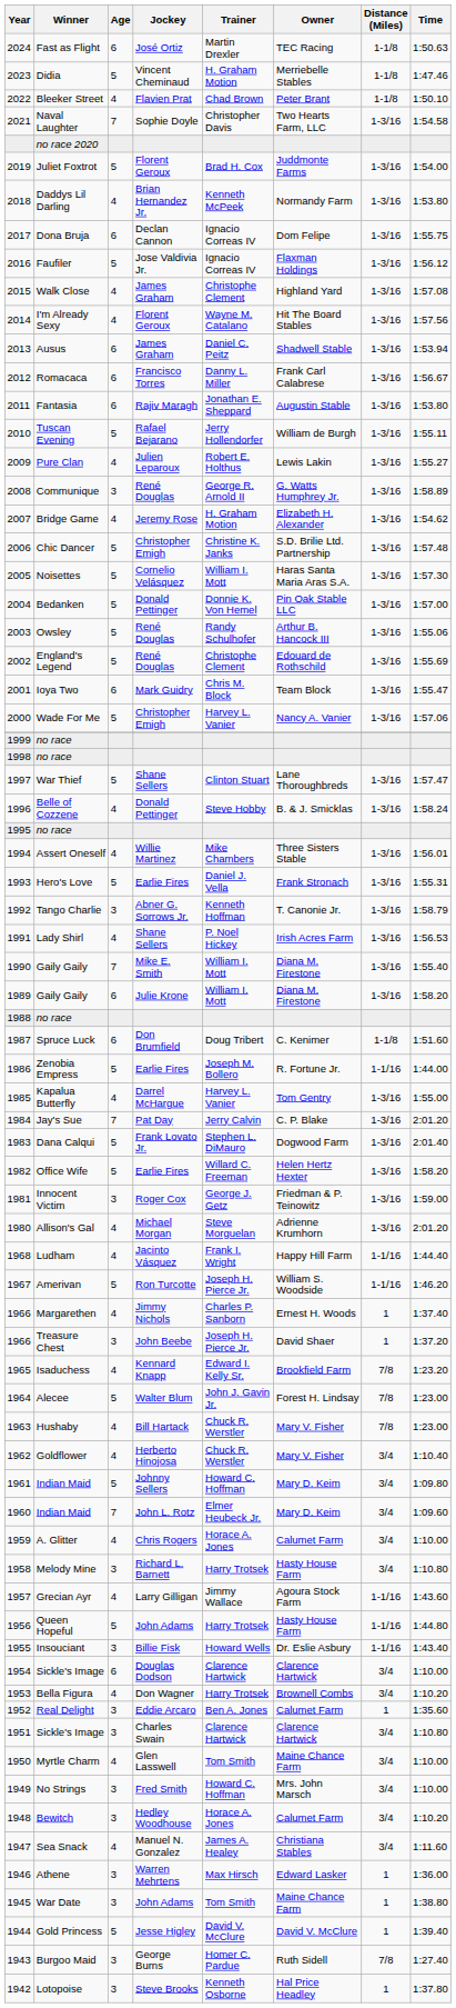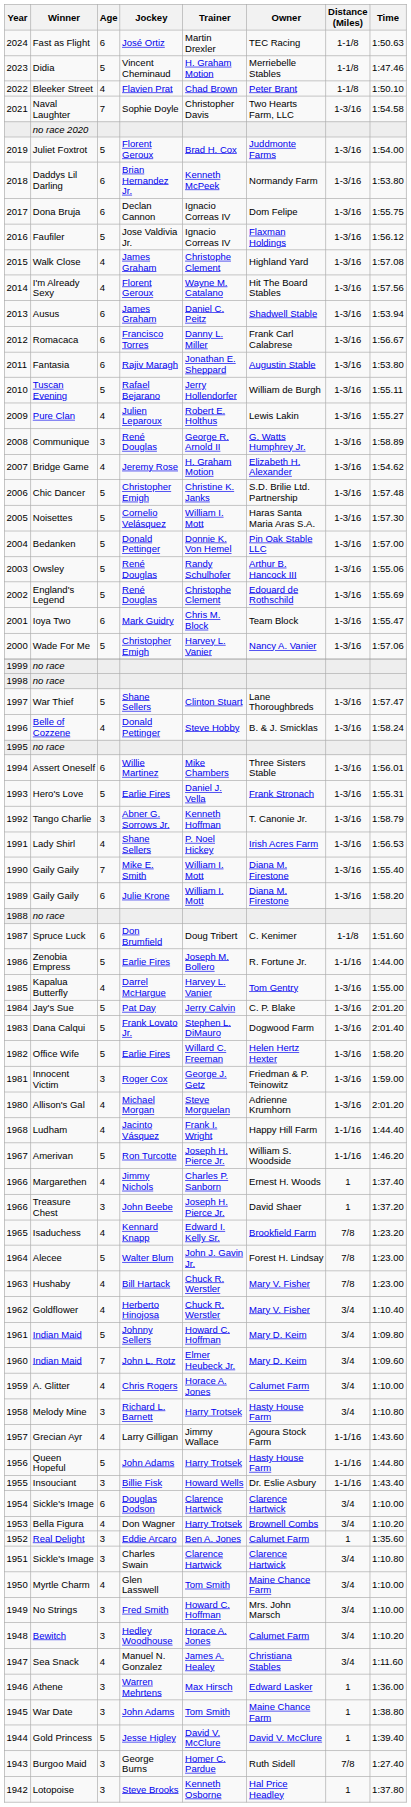Daddys Lil Darling | Age: 4 -> 6
Assert Oneself | Age: 4 -> 6
Jay's Sue | Age: 7 -> 5
